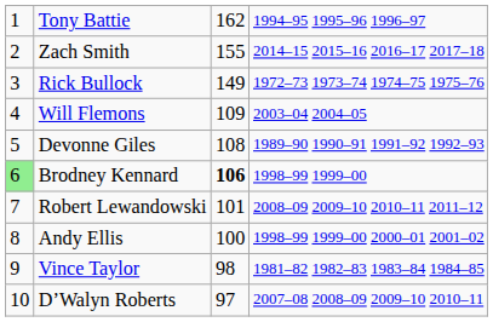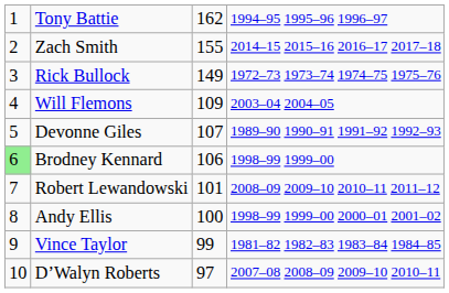Devonne Giles | column 3: 108 -> 107
Brodney Kennard | column 3: bold -> normal
Vince Taylor | column 3: 98 -> 99
